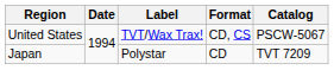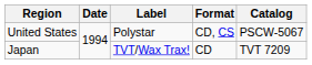United States | Label: TVT/Wax Trax! -> Polystar
Japan | Label: Polystar -> TVT/Wax Trax!
